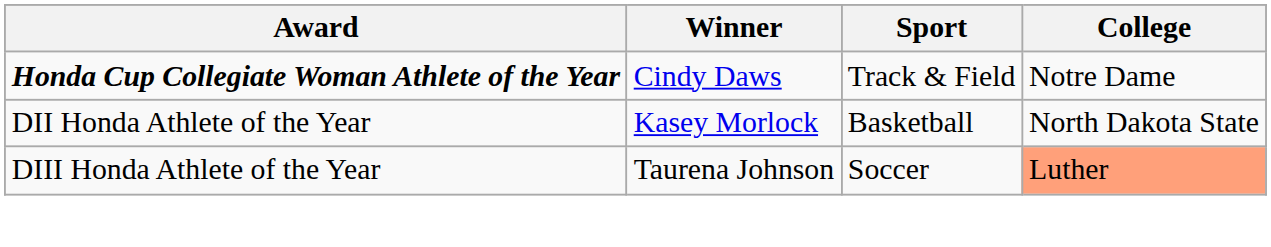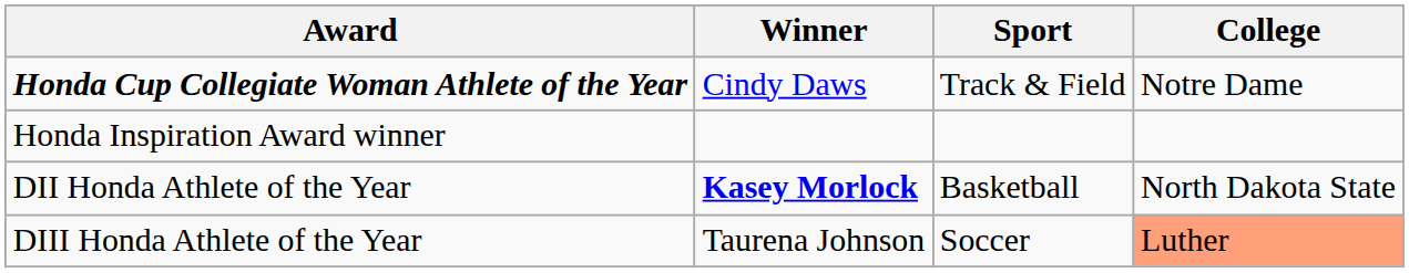+ row: Honda Inspiration Award winner
DII Honda Athlete of the Year | Winner: normal -> bold
